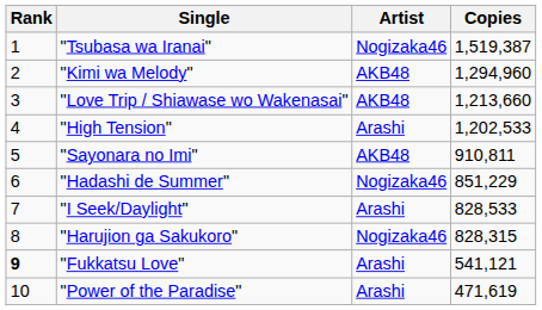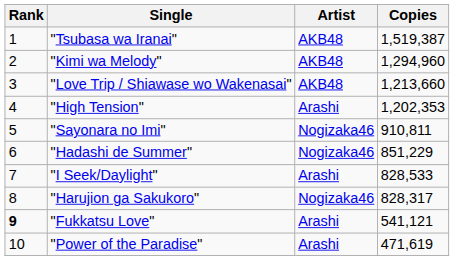"Tsubasa wa Iranai" | Artist: Nogizaka46 -> AKB48
"High Tension" | Copies: 1,202,533 -> 1,202,353
"Sayonara no Imi" | Artist: AKB48 -> Nogizaka46
"Harujion ga Sakukoro" | Copies: 828,315 -> 828,317
